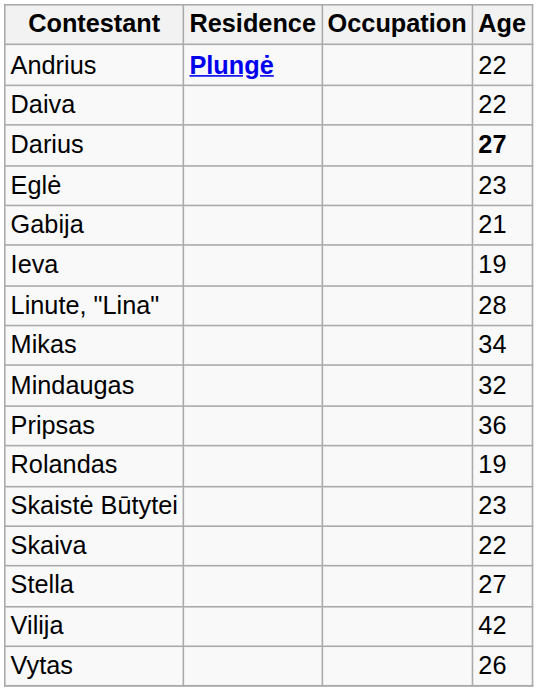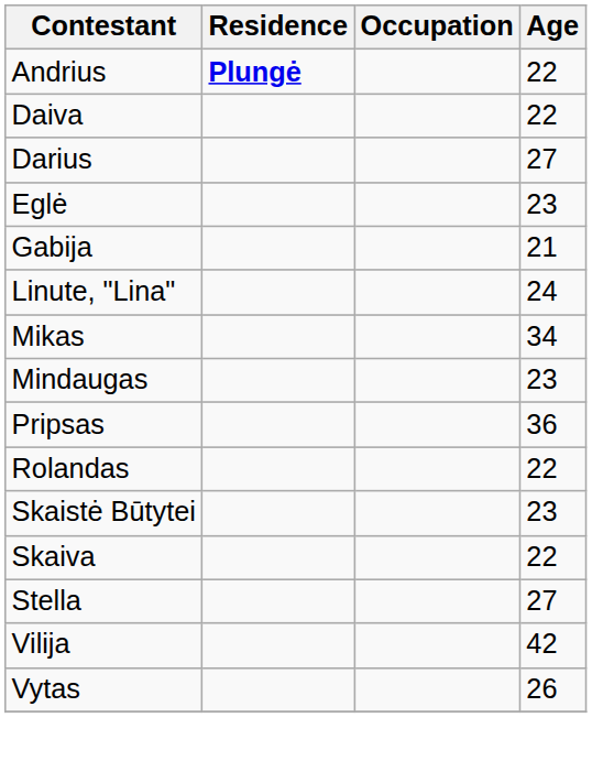Darius | Age: bold -> normal
- row: Ieva | 19
Linute, "Lina" | Age: 28 -> 24
Mindaugas | Age: 32 -> 23
Rolandas | Age: 19 -> 22
